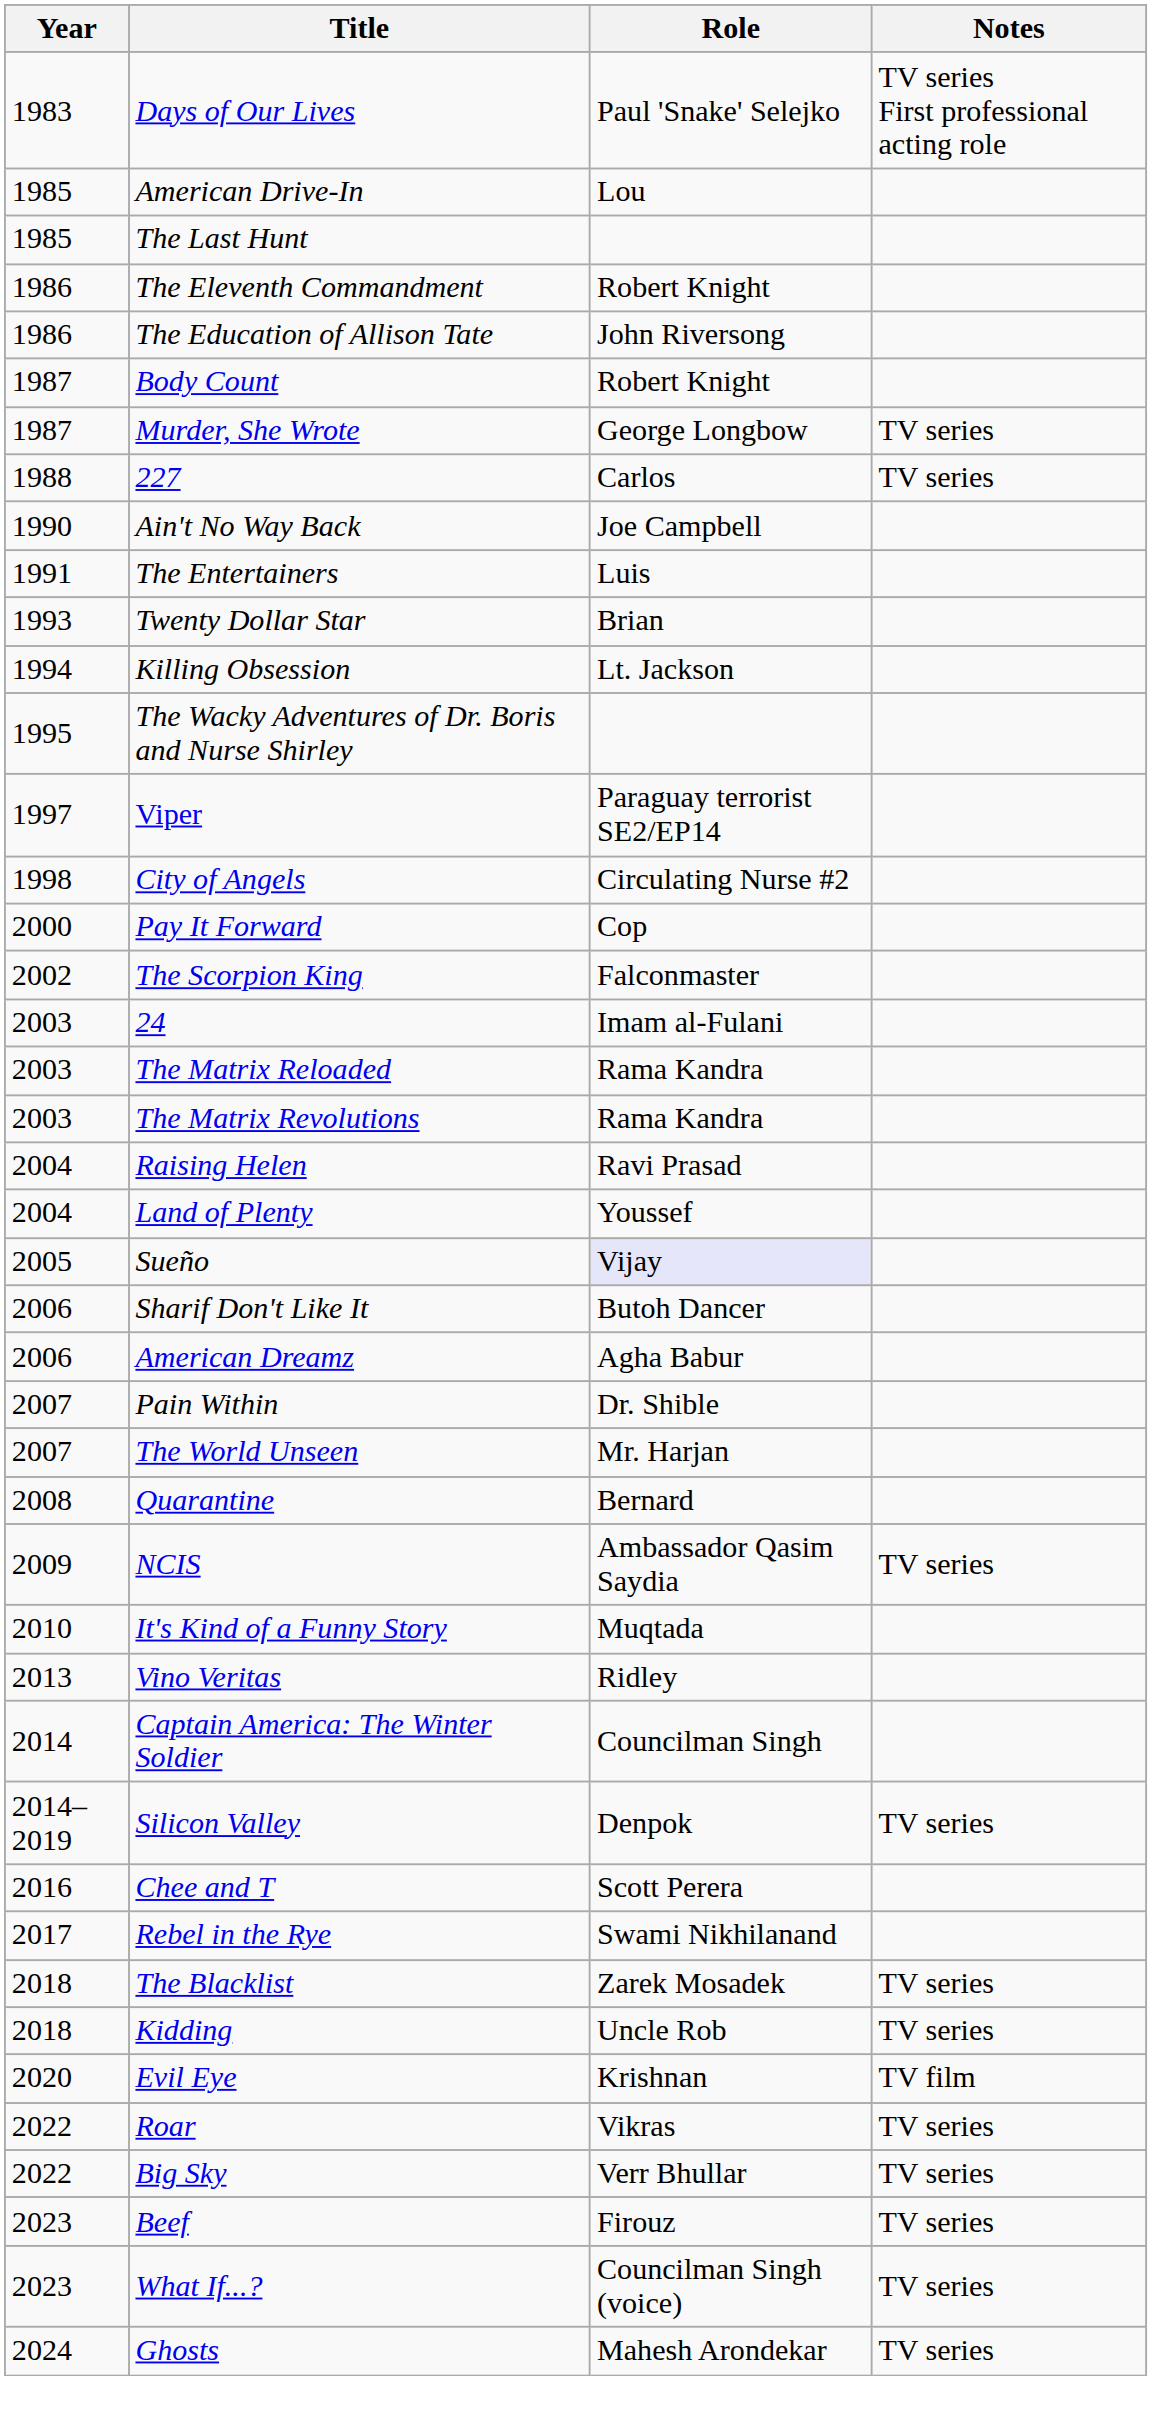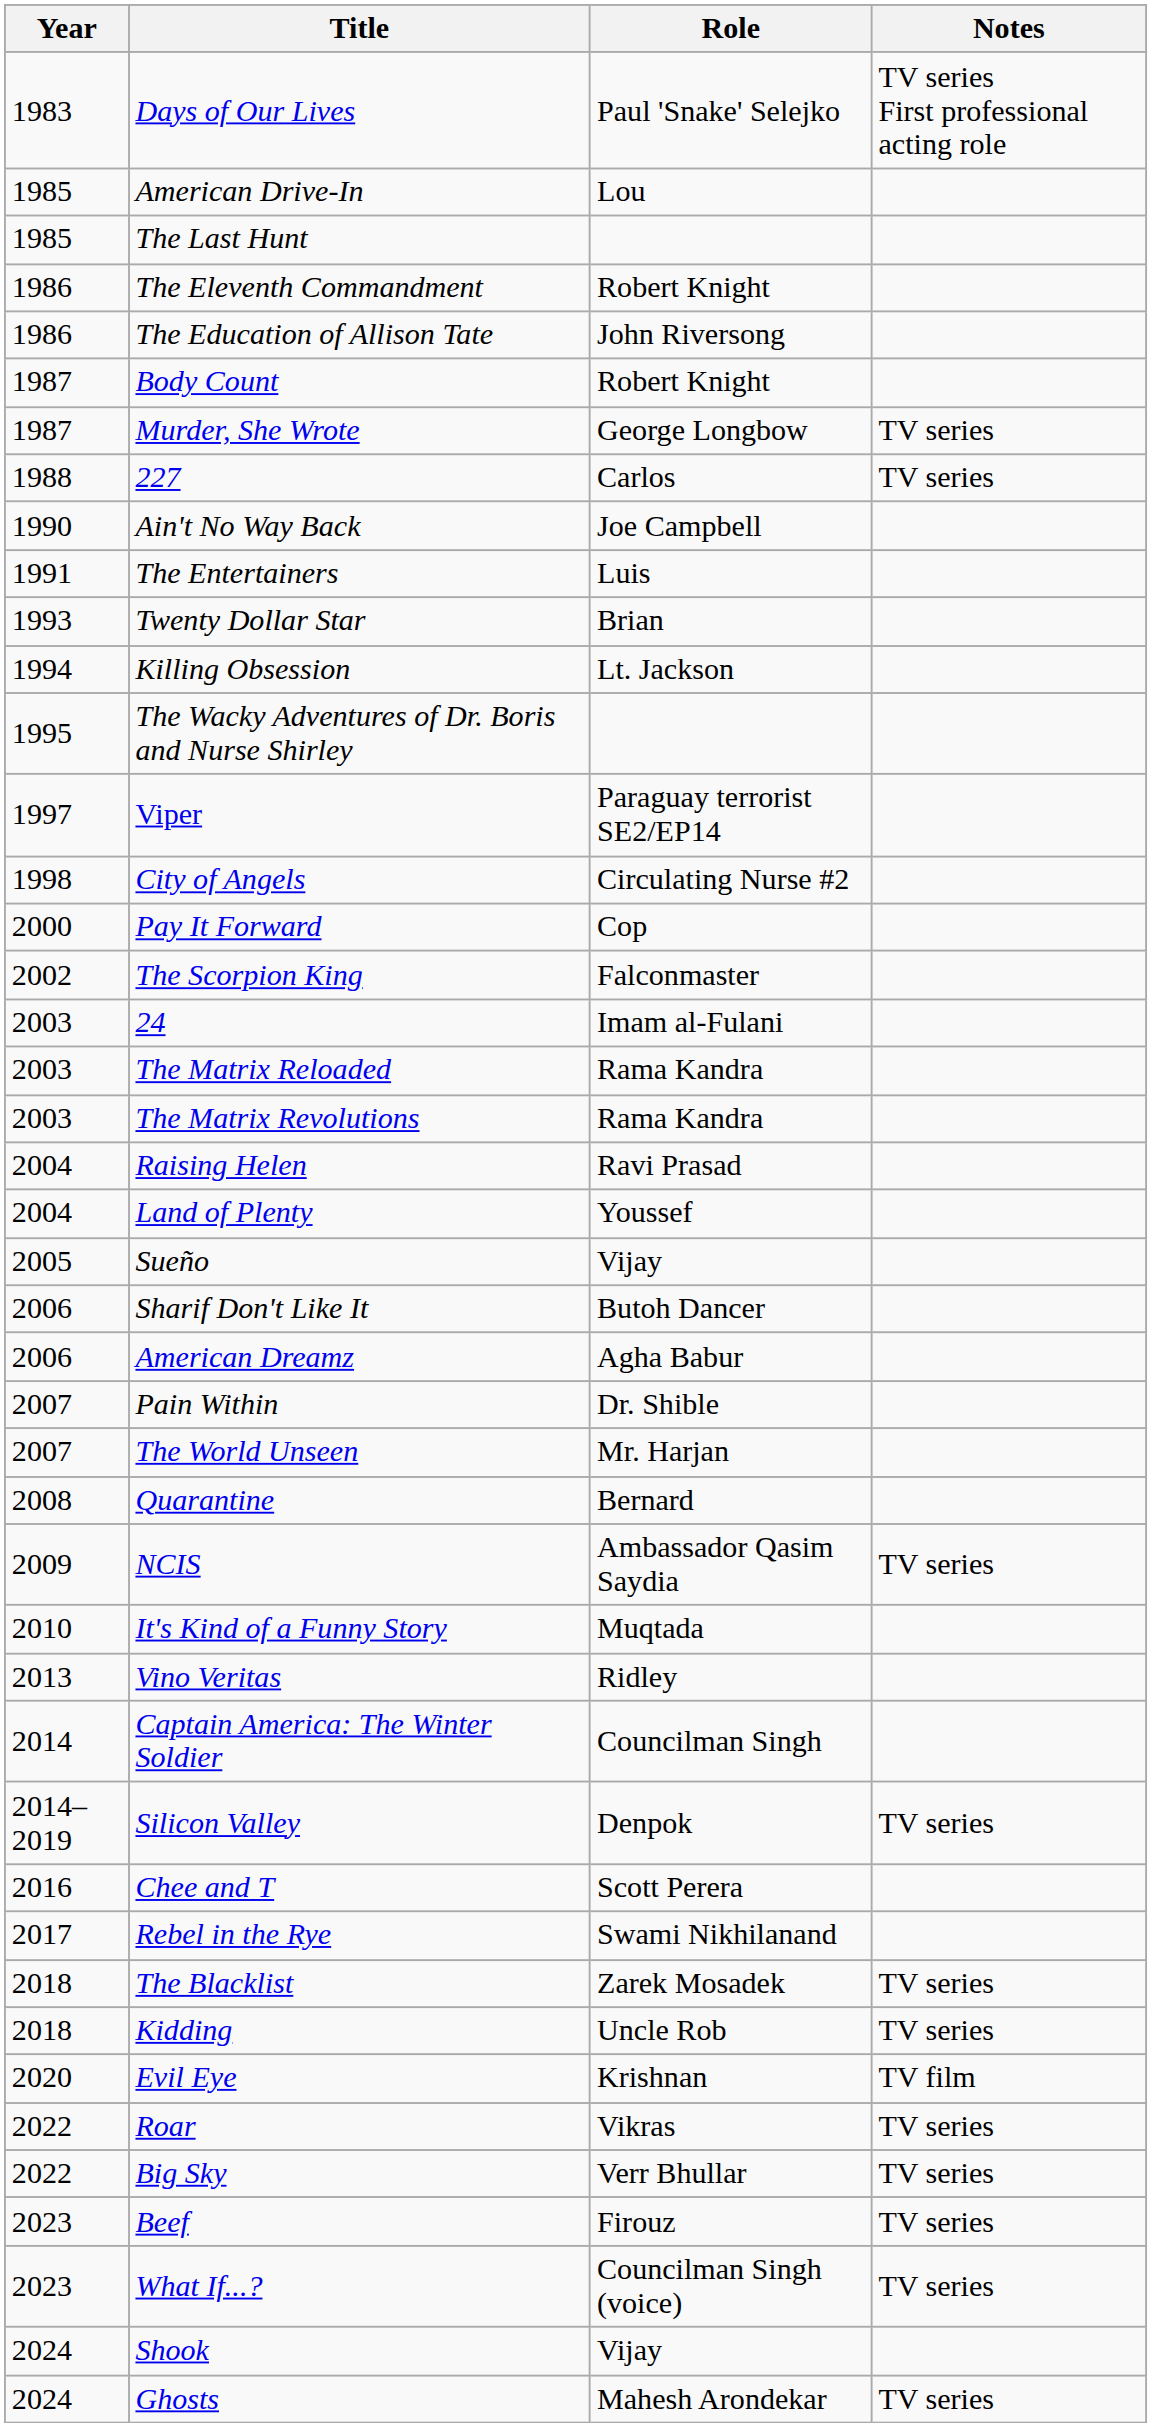Sueño | Role: lavender background -> no background
+ row: 2024 | Shook | Vijay
